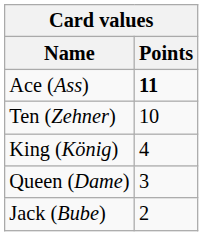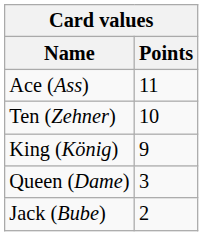Ace (Ass) | Points: bold -> normal
King (König) | Points: 4 -> 9
